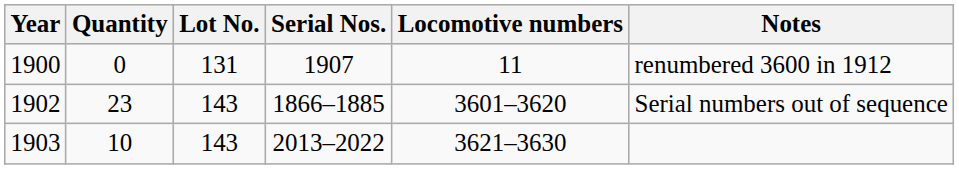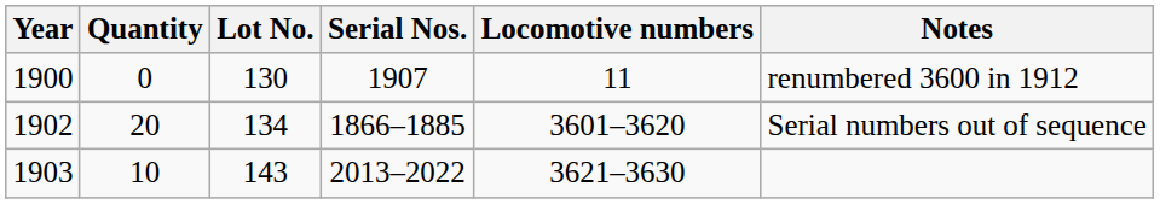1900 | Lot No.: 131 -> 130
1902 | Quantity: 23 -> 20
1902 | Lot No.: 143 -> 134
